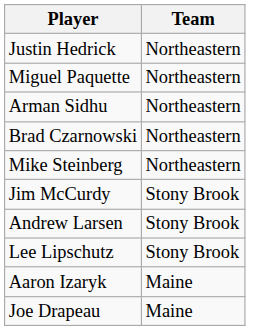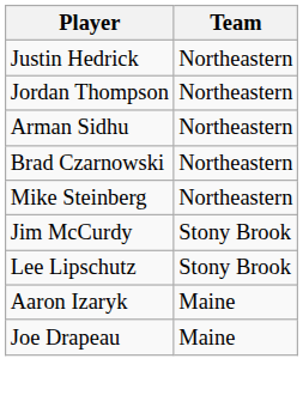+ row: Jordan Thompson | Northeastern
- row: Miguel Paquette | Northeastern
- row: Andrew Larsen | Stony Brook
